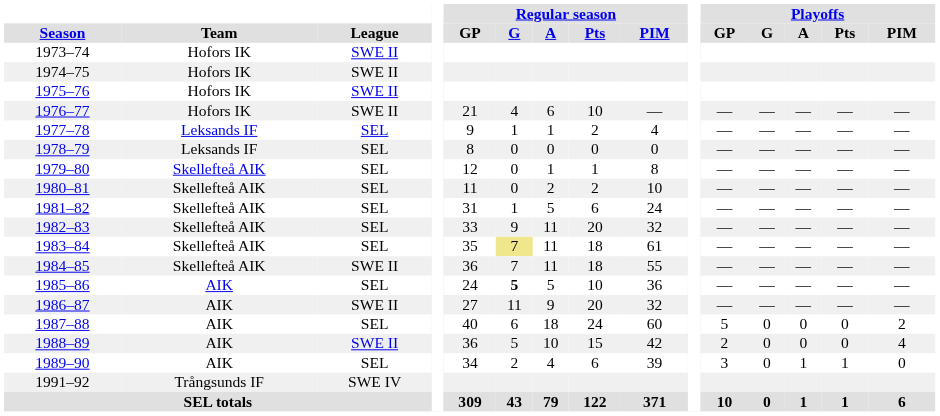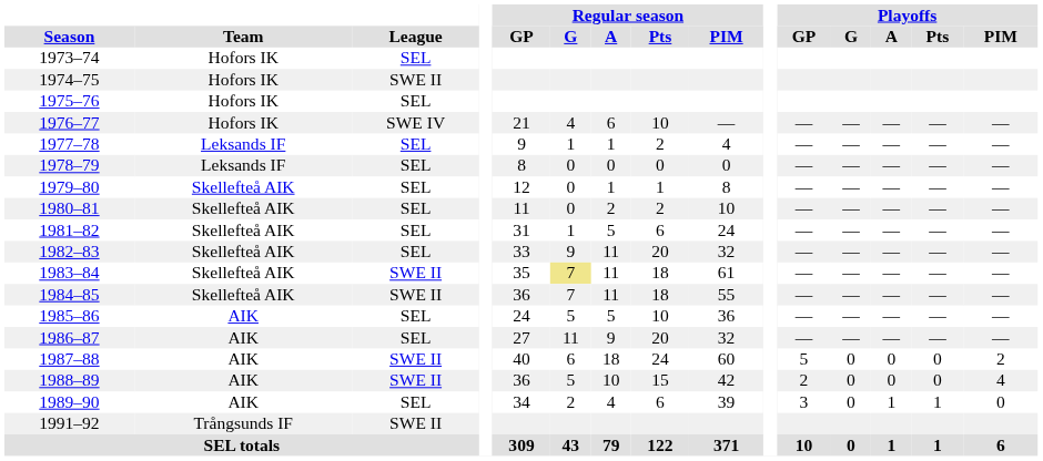1973–74 | League: SWE II -> SEL
1975–76 | League: SWE II -> SEL
1976–77 | League: SWE II -> SWE IV
1983–84 | League: SEL -> SWE II
1985–86 | Regular season / G: bold -> normal
1986–87 | League: SWE II -> SEL
1987–88 | League: SEL -> SWE II
1991–92 | League: SWE IV -> SWE II
